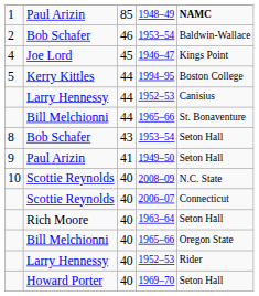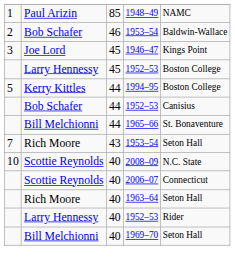1948–49 | column 5: bold -> normal
1946–47 | column 1: 4 -> 3
+ row: Larry Hennessy | 45 | 1952–53 | Boston College
44 / 1952–53 | column 2: Larry Hennessy -> Bob Schafer
43 / 1953–54 | column 1: 8 -> 7
43 / 1953–54 | column 2: Bob Schafer -> Rich Moore
- row: 9 | Paul Arizin | 41 | 1949–50 | Seton Hall
- row: Bill Melchionni | 40 | 1965–66 | Oregon State
1969–70 | column 2: Howard Porter -> Bill Melchionni
